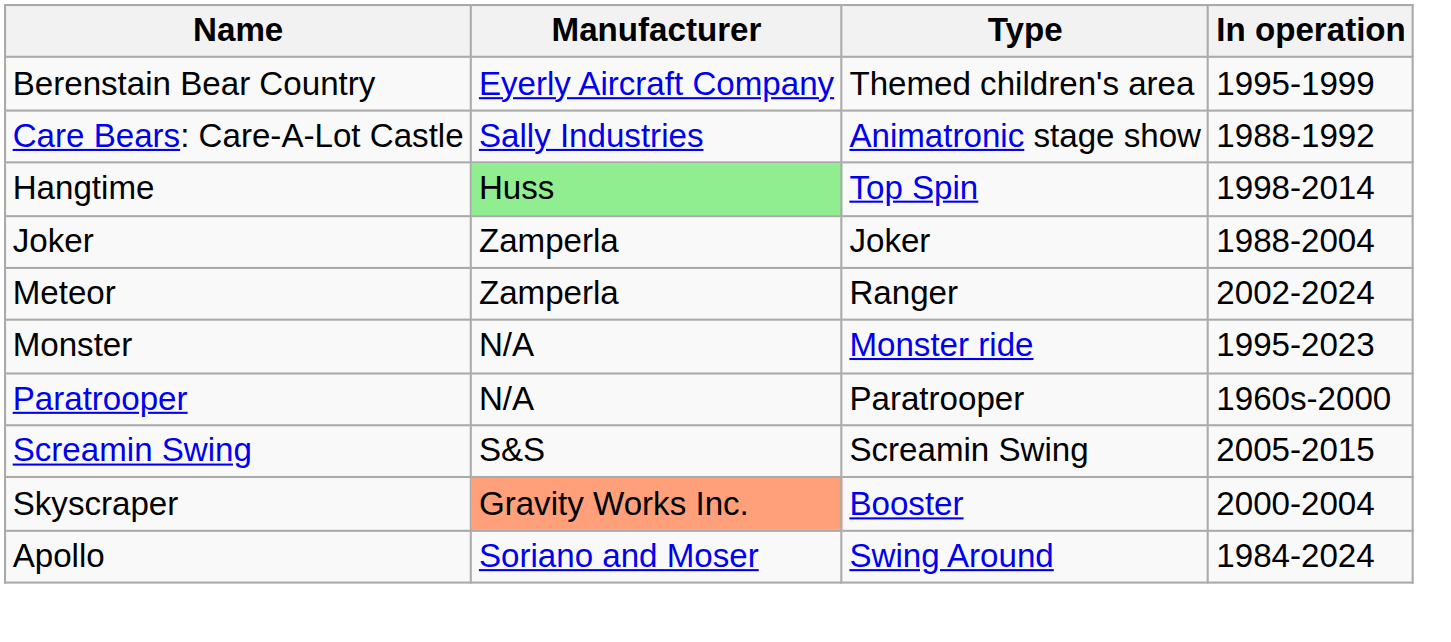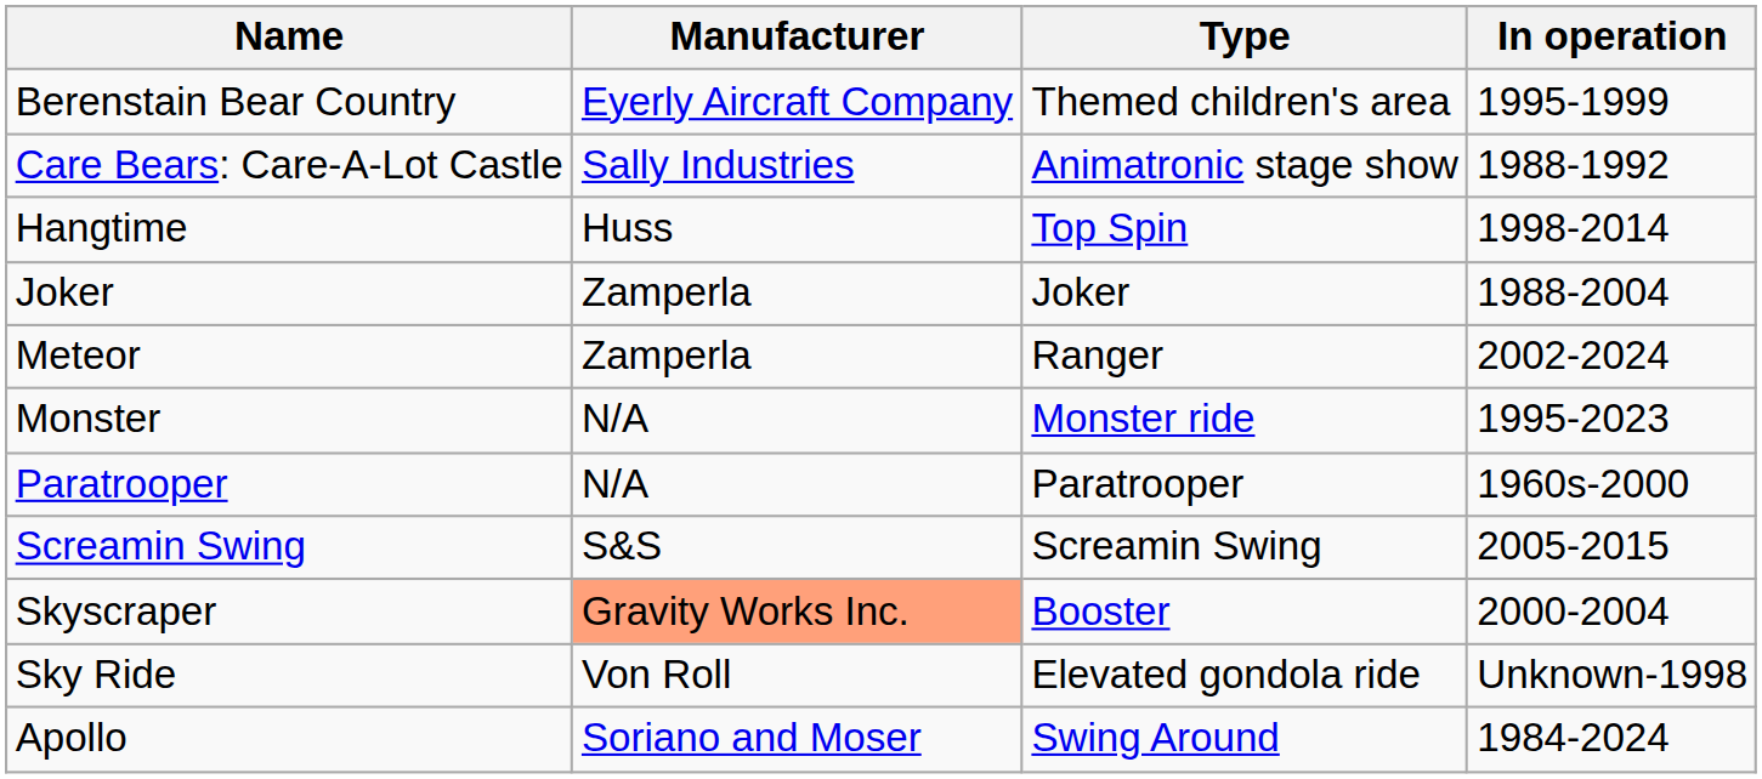Hangtime | Manufacturer: lightgreen background -> no background
+ row: Sky Ride | Von Roll | Elevated gondola ride | Unknown-1998
